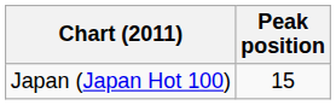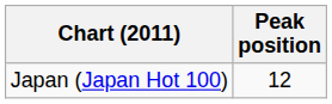Japan (Japan Hot 100) | Peak position: 15 -> 12
